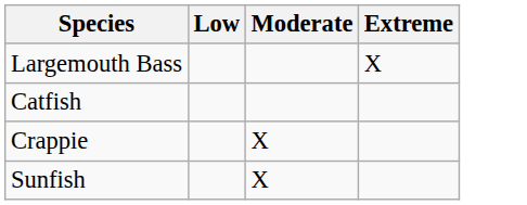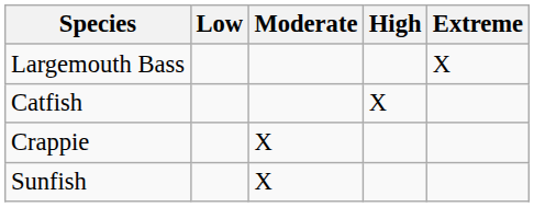+ column: High | X
